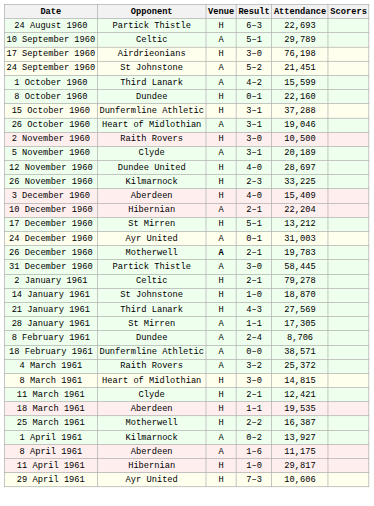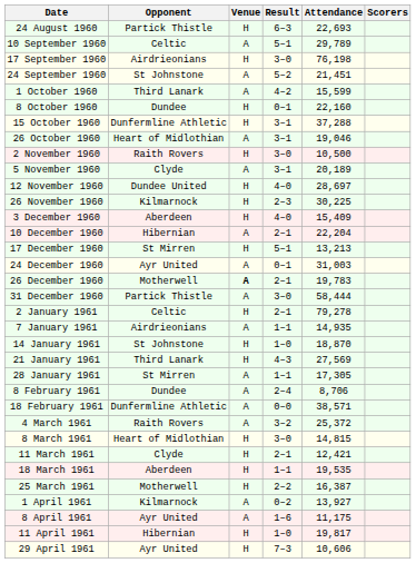26 November 1960 | Attendance: 33,225 -> 30,225
17 December 1960 | Attendance: 13,212 -> 13,213
31 December 1960 | Attendance: 58,445 -> 58,444
+ row: 7 January 1961 | Airdrieonians | A | 1–1 | 14,935
8 April 1961 | Opponent: Aberdeen -> Ayr United
11 April 1961 | Attendance: 29,817 -> 19,817
